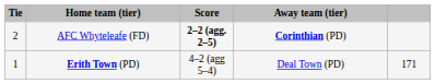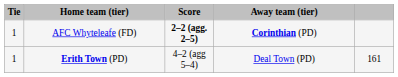AFC Whyteleafe (FD) | Tie: 2 -> 1
Erith Town (PD) | column 5: 171 -> 161
